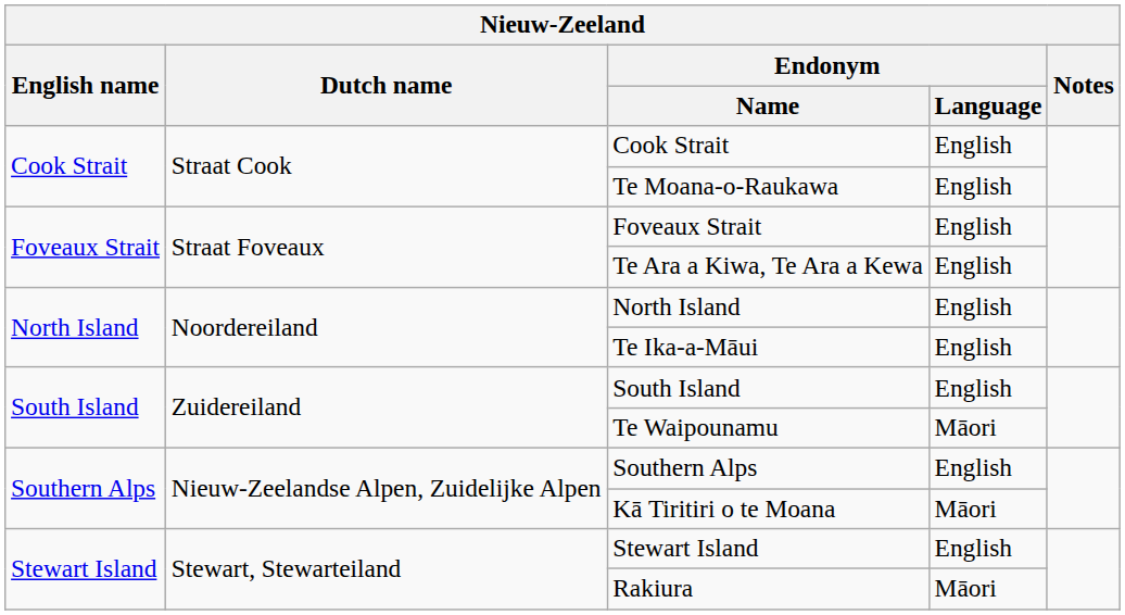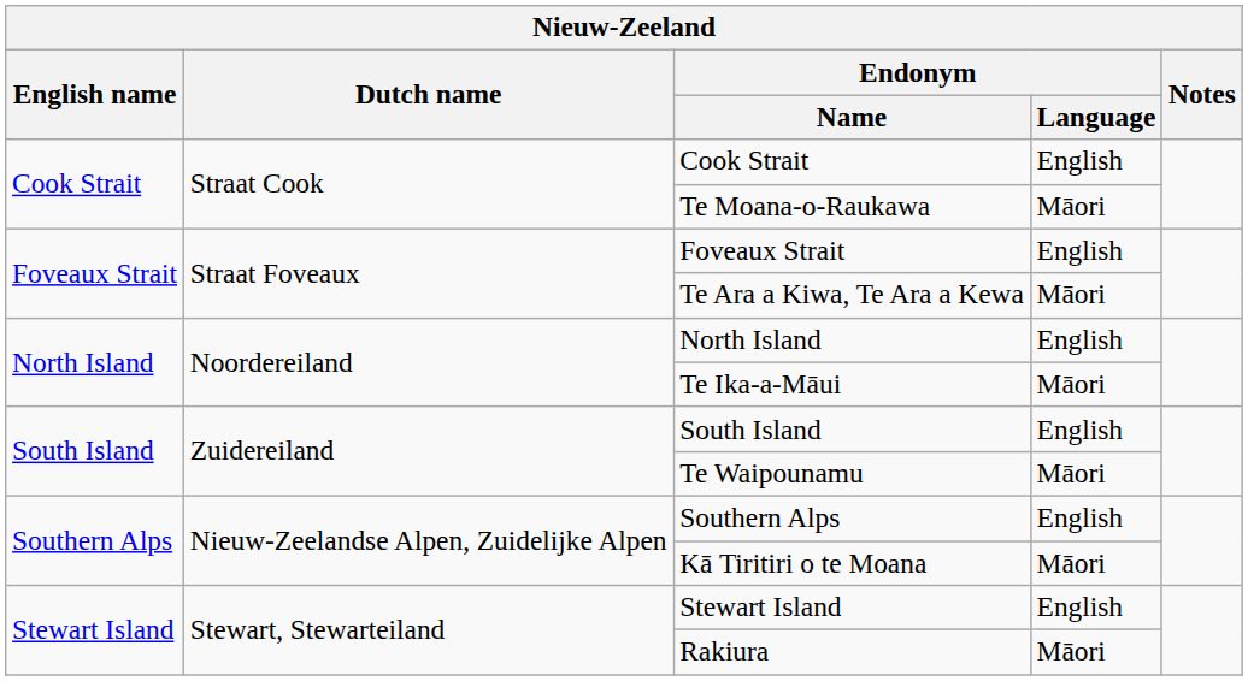Te Moana-o-Raukawa | Endonym / Language: English -> Māori
Te Ara a Kiwa, Te Ara a Kewa | Endonym / Language: English -> Māori
Te Ika-a-Māui | Endonym / Language: English -> Māori
